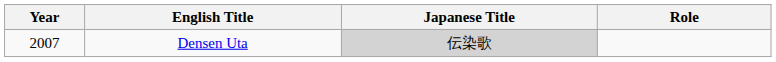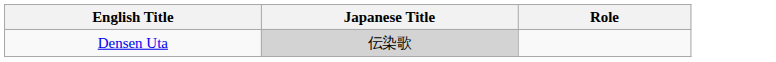- column: Year | 2007
